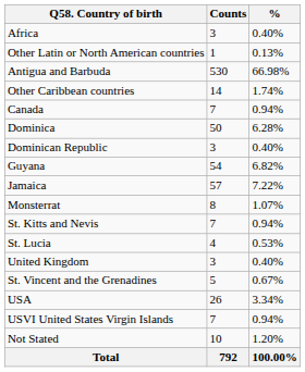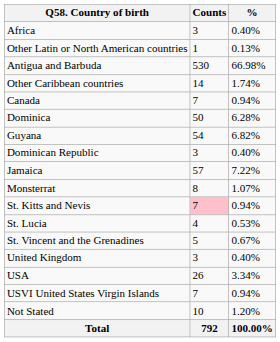rows swapped: Dominican Republic <-> Guyana
St. Kitts and Nevis | Counts: no background -> pink background
rows swapped: St. Vincent and the Grenadines <-> United Kingdom
